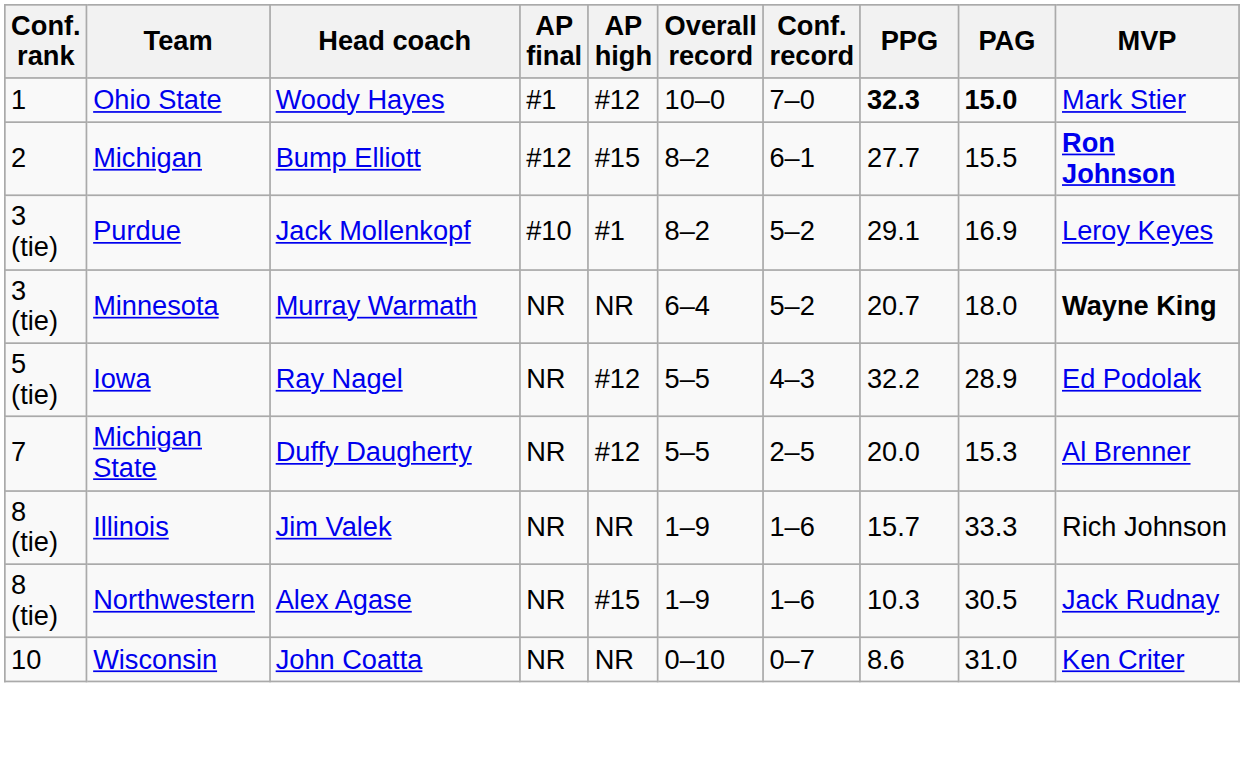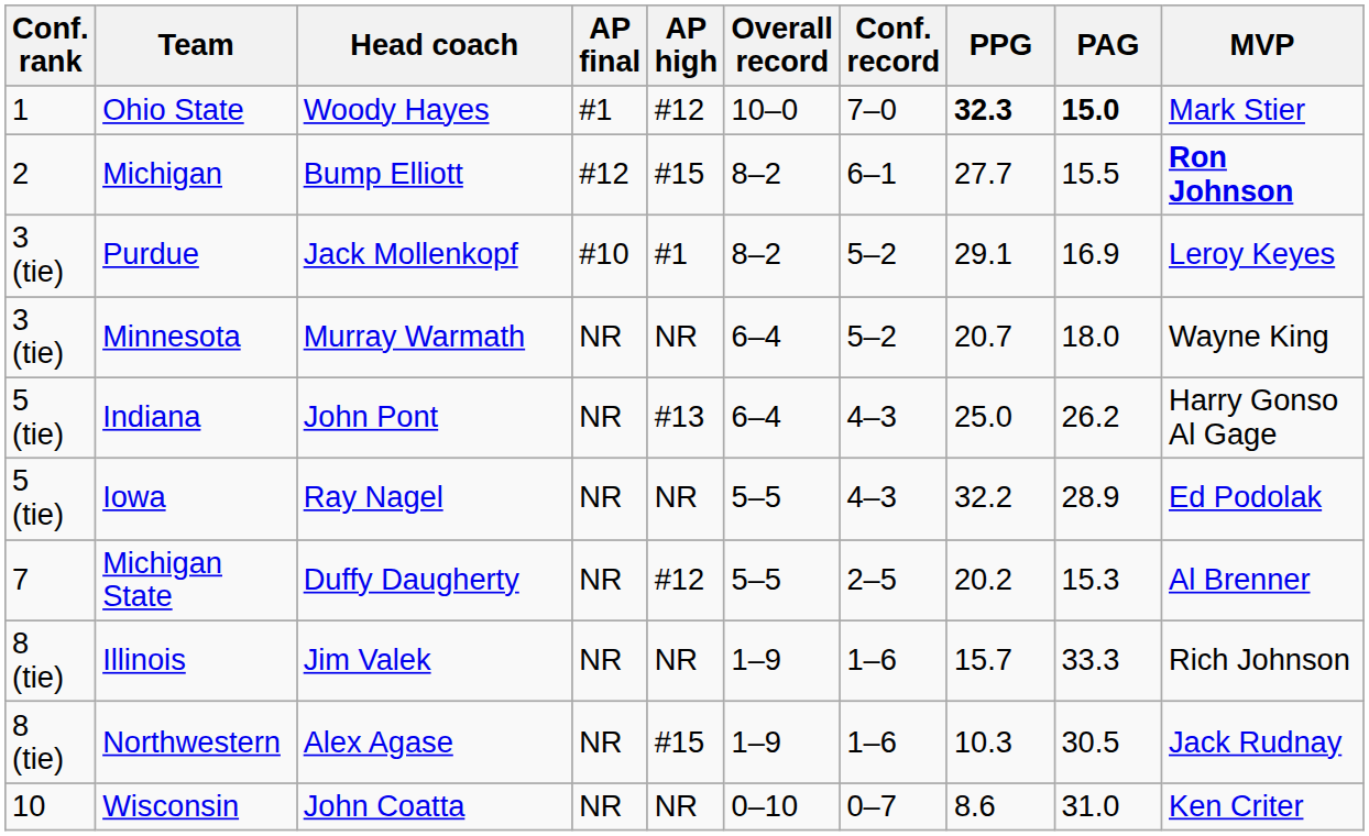Minnesota | MVP: bold -> normal
+ row: 5 (tie) | Indiana | John Pont | NR | #13 | 6–4 | 4–3 | 25.0 | 26.2 | Harry Gonso Al Gage
Iowa | AP high: #12 -> NR
Michigan State | PPG: 20.0 -> 20.2
